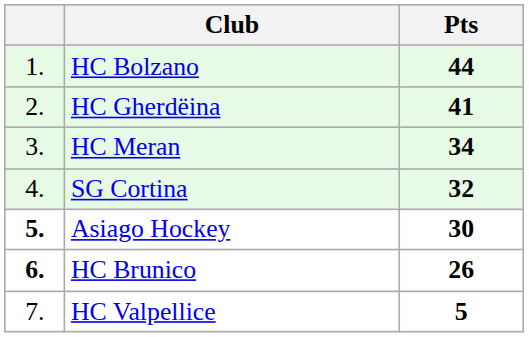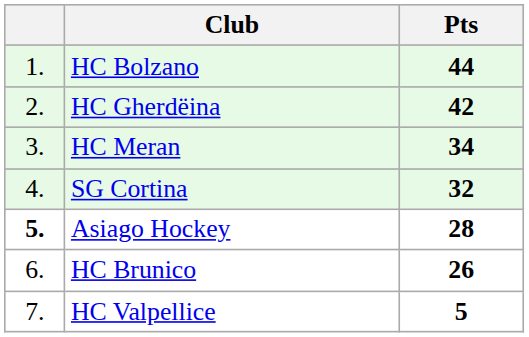HC Gherdëina | Pts: 41 -> 42
Asiago Hockey | Pts: 30 -> 28
HC Brunico | column 1: bold -> normal
